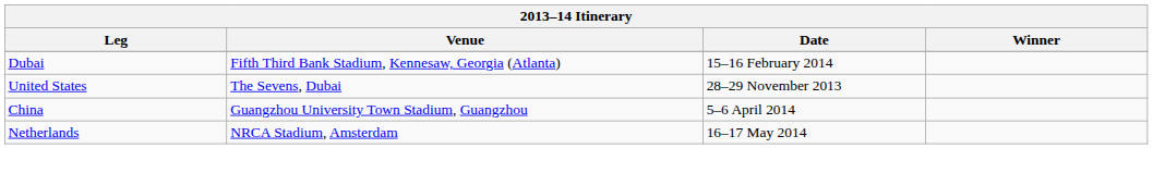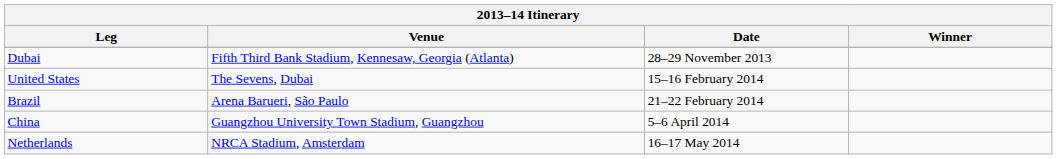Dubai | Date: 15–16 February 2014 -> 28–29 November 2013
United States | Date: 28–29 November 2013 -> 15–16 February 2014
+ row: Brazil | Arena Barueri, São Paulo | 21–22 February 2014
